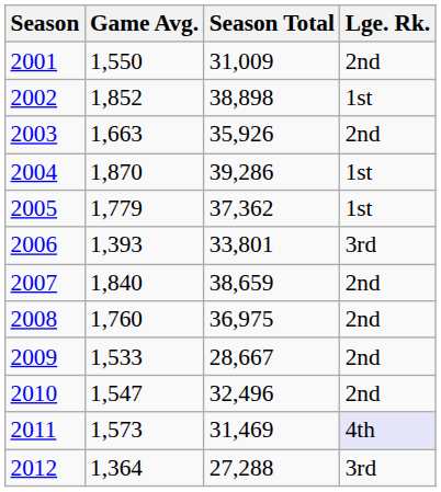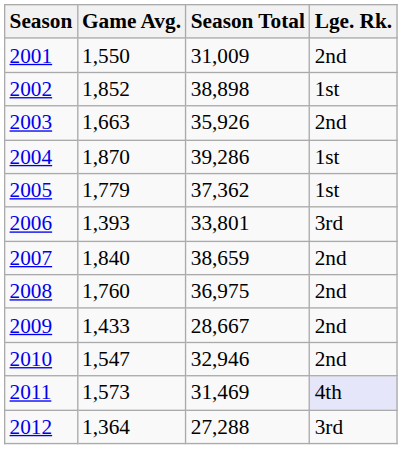2009 | Game Avg.: 1,533 -> 1,433
2010 | Season Total: 32,496 -> 32,946
